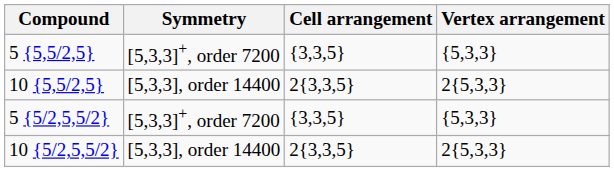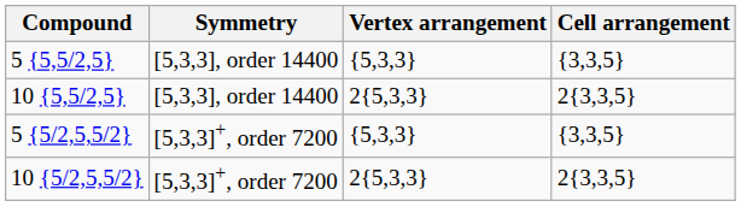columns swapped: Vertex arrangement <-> Cell arrangement
5 {5,5/2,5} | Symmetry: [5,3,3]+, order 7200 -> [5,3,3], order 14400
10 {5/2,5,5/2} | Symmetry: [5,3,3], order 14400 -> [5,3,3]+, order 7200
